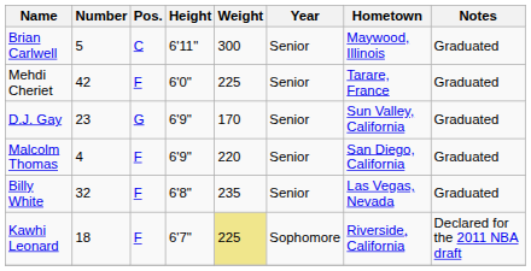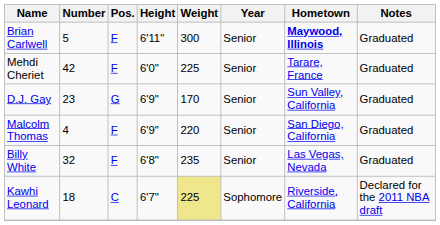Brian Carlwell | Pos.: C -> F
Brian Carlwell | Hometown: normal -> bold
Kawhi Leonard | Pos.: F -> C
